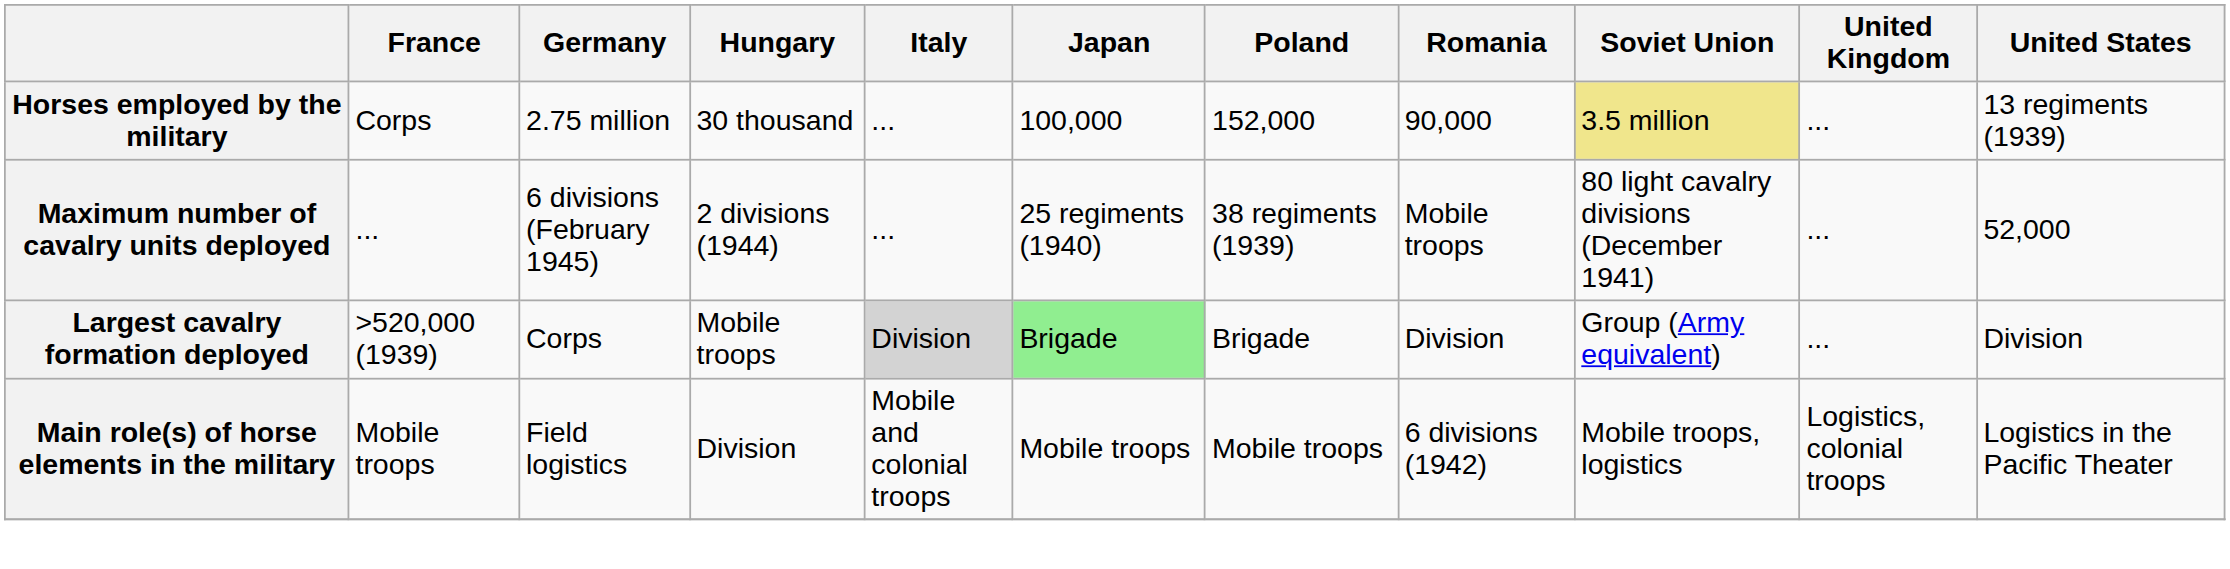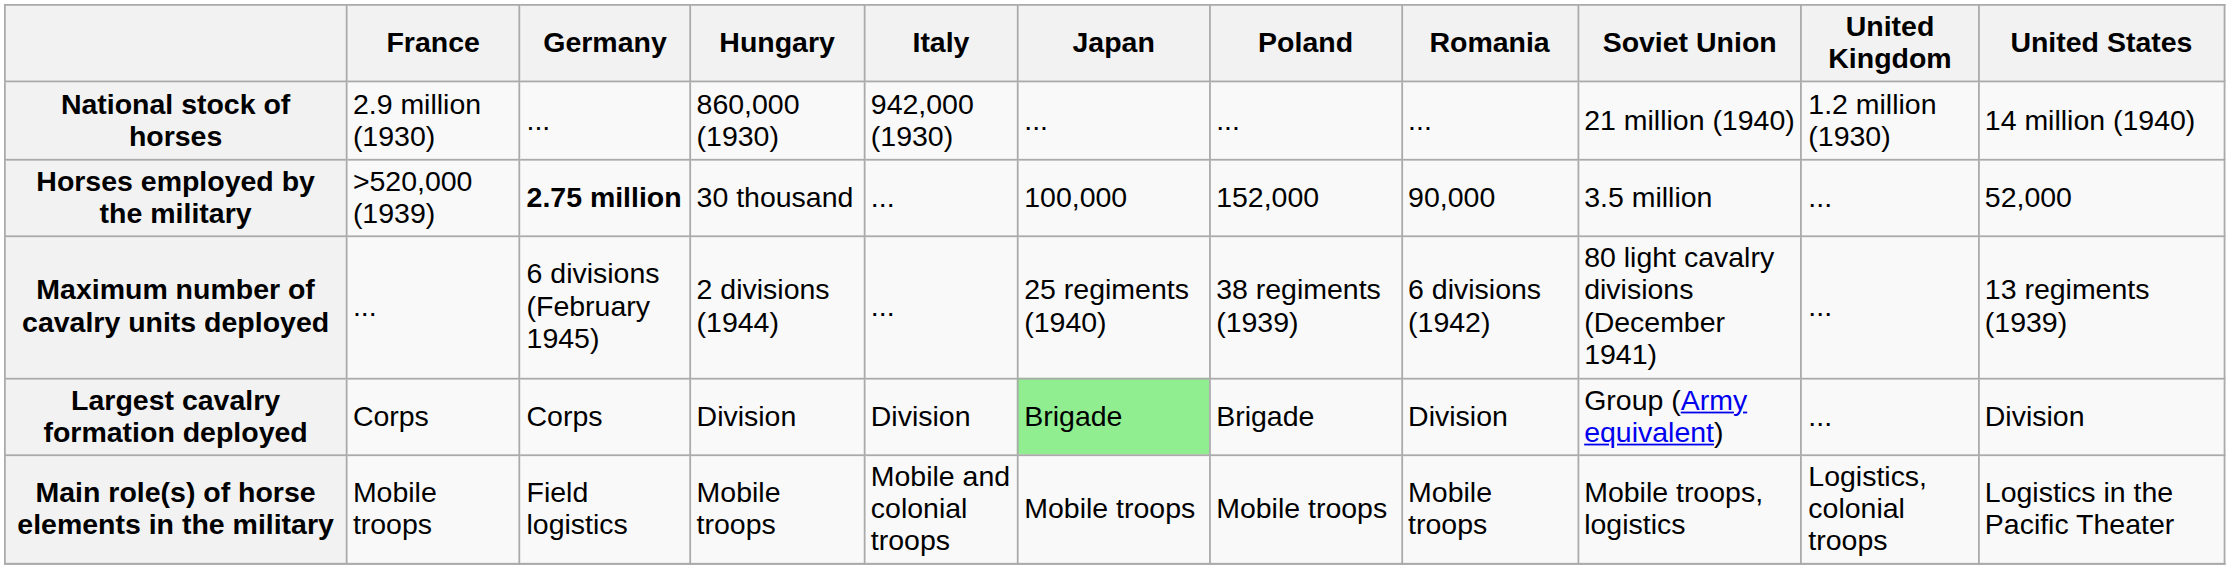+ row: National stock of horses | 2.9 million (1930) | ... | 860,000 (1930) | 942,000 (1930) | ... | ... | ... | 21 million (1940) | 1.2 million (1930) | 14 million (1940)
Horses employed by the military | France: Corps -> >520,000 (1939)
Horses employed by the military | Germany: normal -> bold
Horses employed by the military | Soviet Union: khaki background -> no background
Horses employed by the military | United States: 13 regiments (1939) -> 52,000
Maximum number of cavalry units deployed | Romania: Mobile troops -> 6 divisions (1942)
Maximum number of cavalry units deployed | United States: 52,000 -> 13 regiments (1939)
Largest cavalry formation deployed | France: >520,000 (1939) -> Corps
Largest cavalry formation deployed | Hungary: Mobile troops -> Division
Largest cavalry formation deployed | Italy: lightgrey background -> no background
Main role(s) of horse elements in the military | Hungary: Division -> Mobile troops
Main role(s) of horse elements in the military | Romania: 6 divisions (1942) -> Mobile troops
